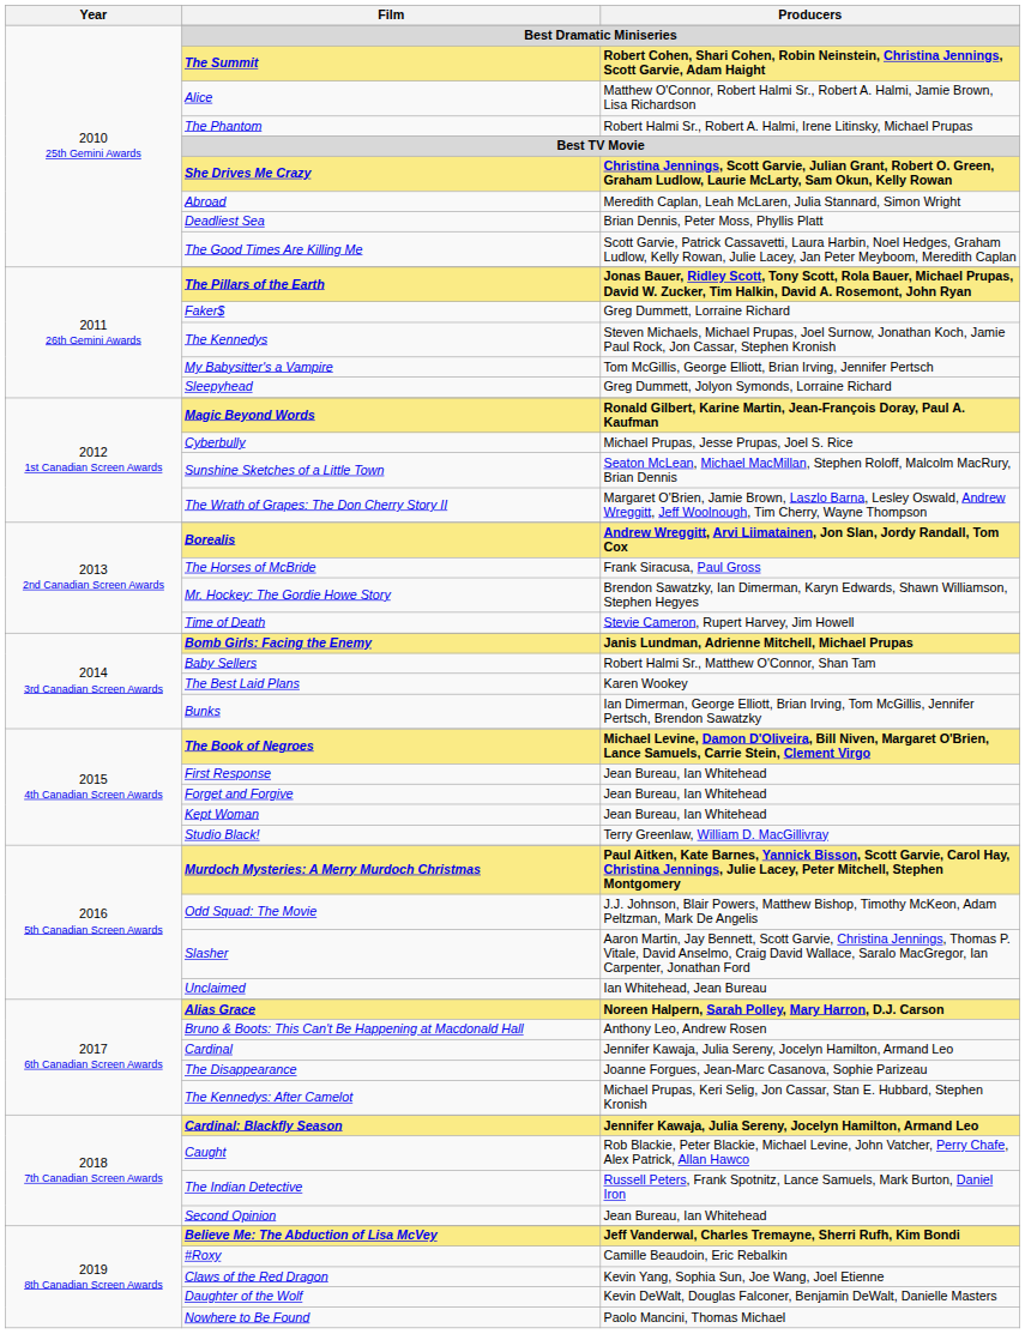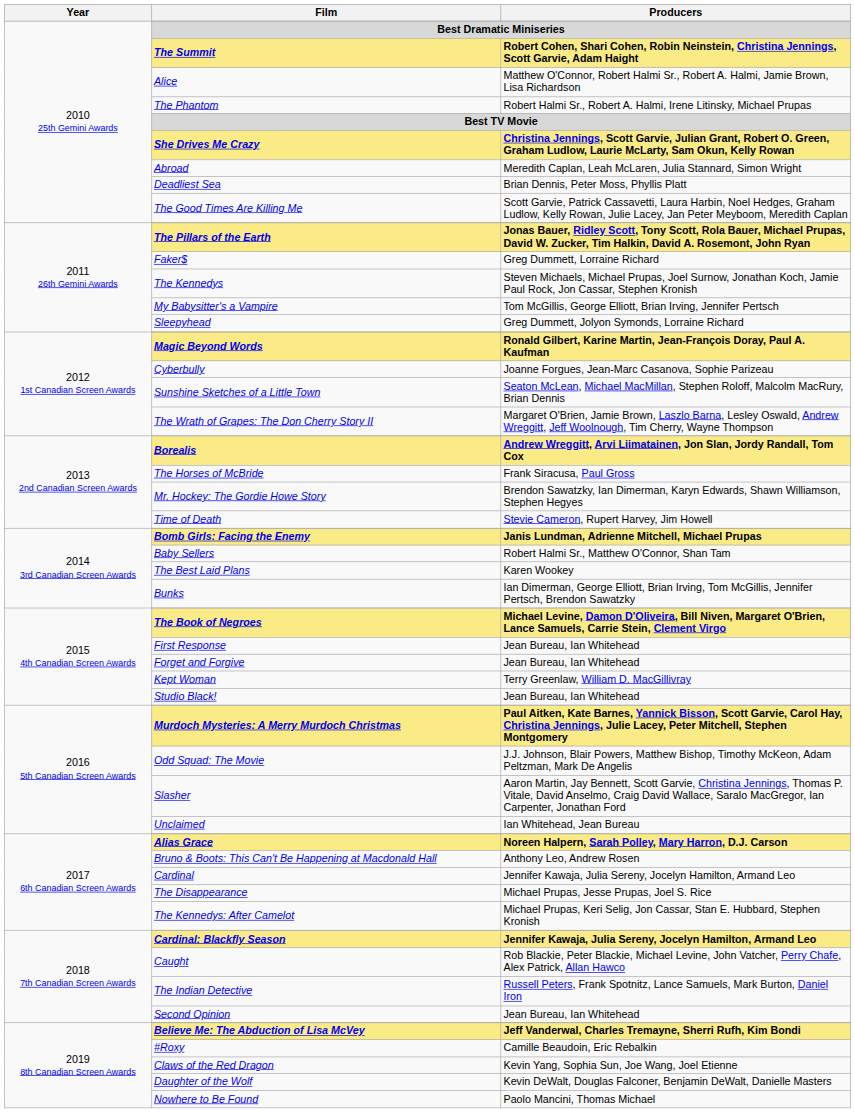Cyberbully | Producers: Michael Prupas, Jesse Prupas, Joel S. Rice -> Joanne Forgues, Jean-Marc Casanova, Sophie Parizeau
Kept Woman | Producers: Jean Bureau, Ian Whitehead -> Terry Greenlaw, William D. MacGillivray
Studio Black! | Producers: Terry Greenlaw, William D. MacGillivray -> Jean Bureau, Ian Whitehead
The Disappearance | Producers: Joanne Forgues, Jean-Marc Casanova, Sophie Parizeau -> Michael Prupas, Jesse Prupas, Joel S. Rice
